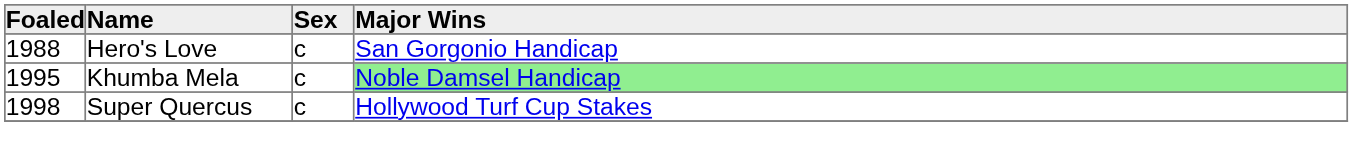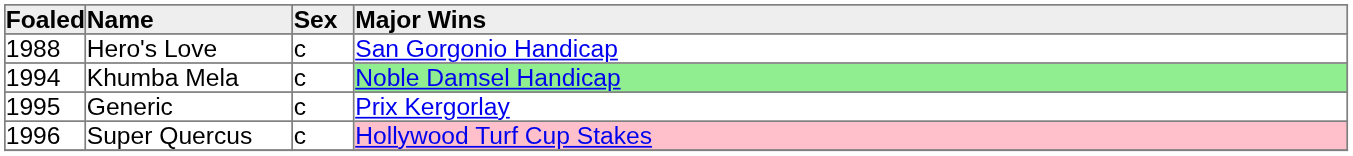Khumba Mela | Foaled: 1995 -> 1994
+ row: 1995 | Generic | c | Prix Kergorlay
Super Quercus | Foaled: 1998 -> 1996
Super Quercus | Major Wins: no background -> pink background
